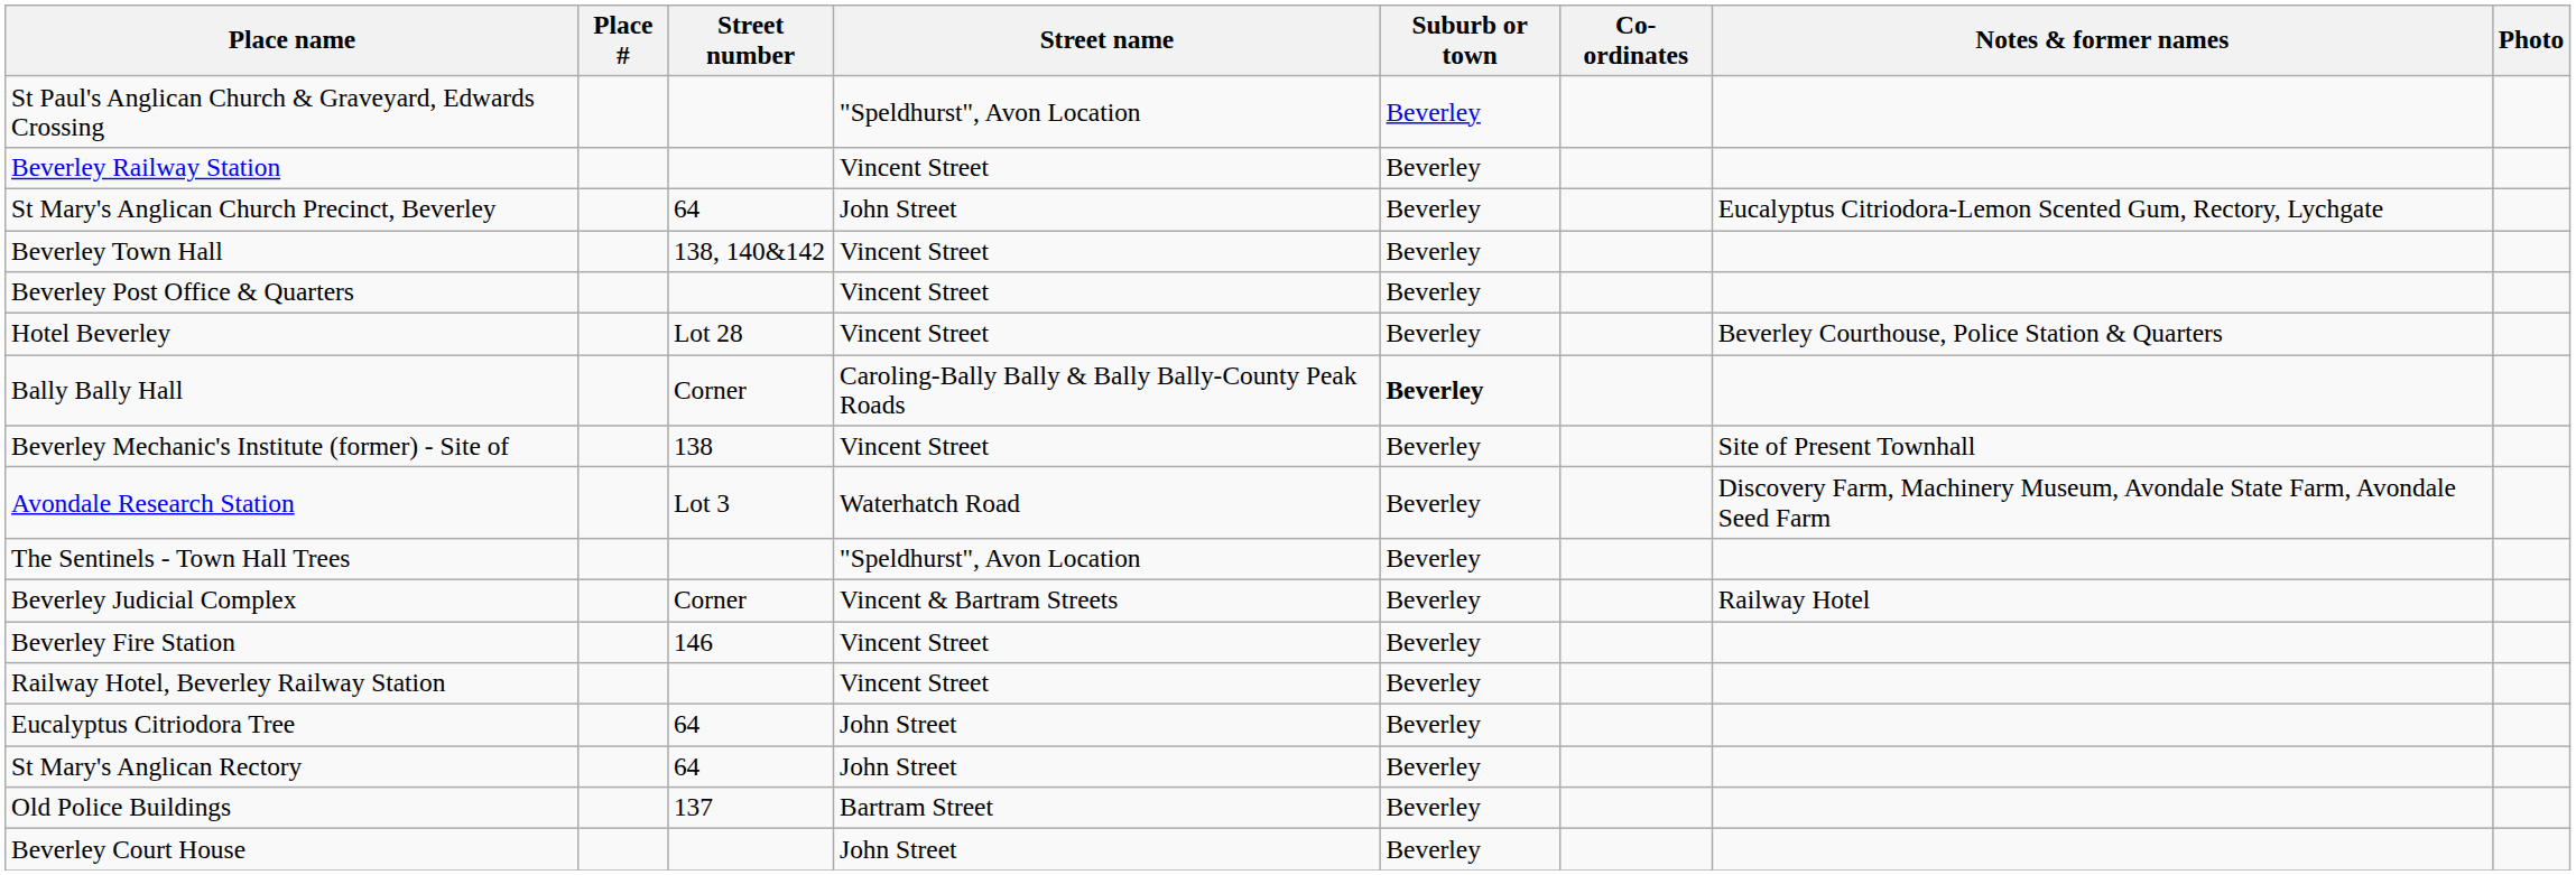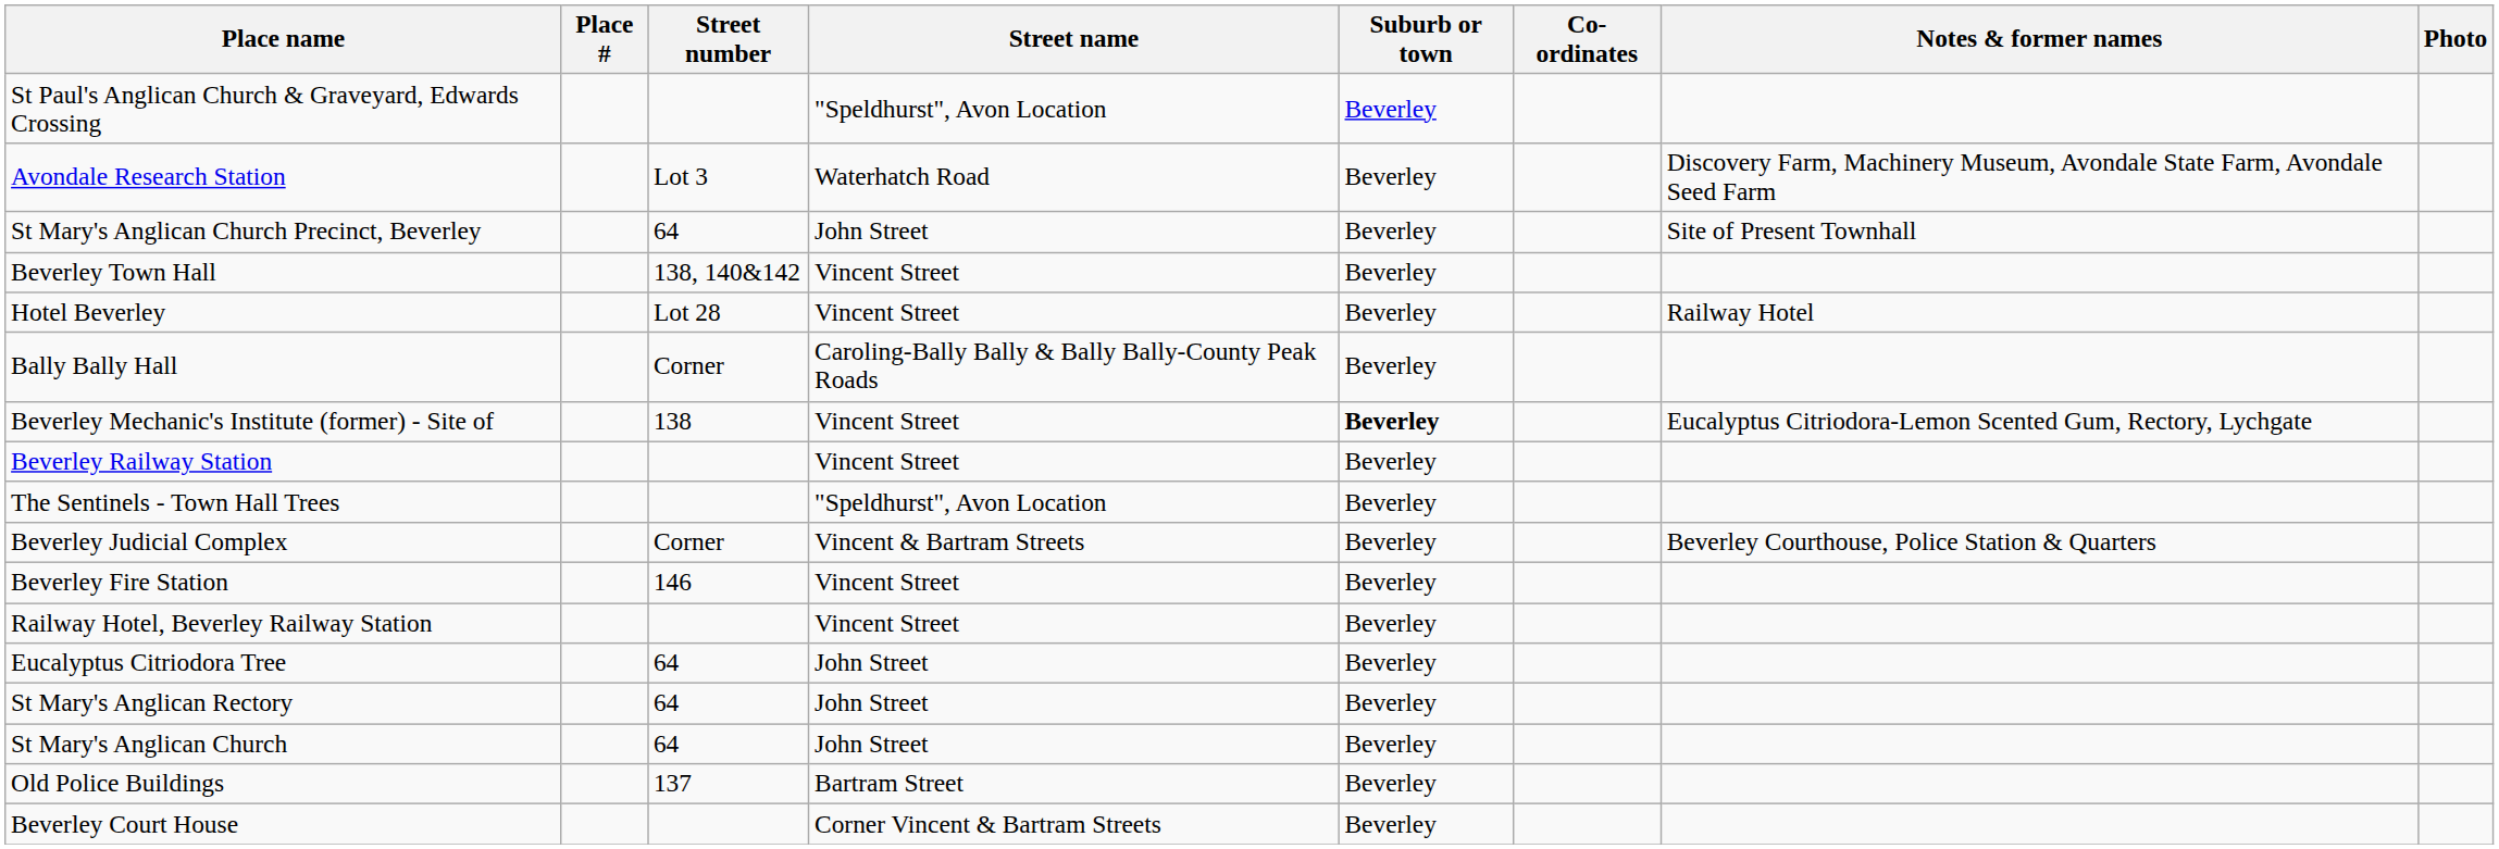rows swapped: Beverley Railway Station <-> Avondale Research Station
St Mary's Anglican Church Precinct, Beverley | Notes & former names: Eucalyptus Citriodora-Lemon Scented Gum, Rectory, Lychgate -> Site of Present Townhall
- row: Beverley Post Office & Quarters | Vincent Street | Beverley
Hotel Beverley | Notes & former names: Beverley Courthouse, Police Station & Quarters -> Railway Hotel
Bally Bally Hall | Suburb or town: bold -> normal
Beverley Mechanic's Institute (former) - Site of | Suburb or town: normal -> bold
Beverley Mechanic's Institute (former) - Site of | Notes & former names: Site of Present Townhall -> Eucalyptus Citriodora-Lemon Scented Gum, Rectory, Lychgate
Beverley Judicial Complex | Notes & former names: Railway Hotel -> Beverley Courthouse, Police Station & Quarters
+ row: St Mary's Anglican Church | 64 | John Street | Beverley
Beverley Court House | Street name: John Street -> Corner Vincent & Bartram Streets
